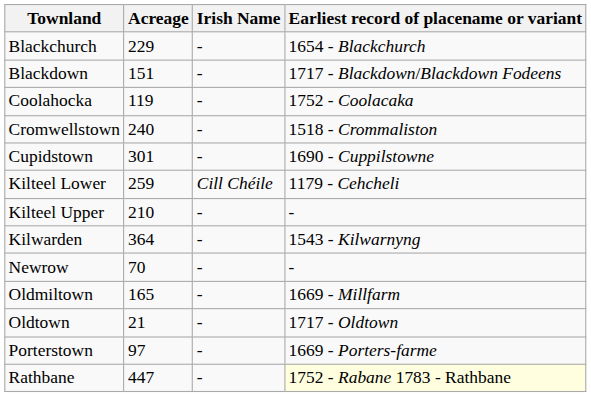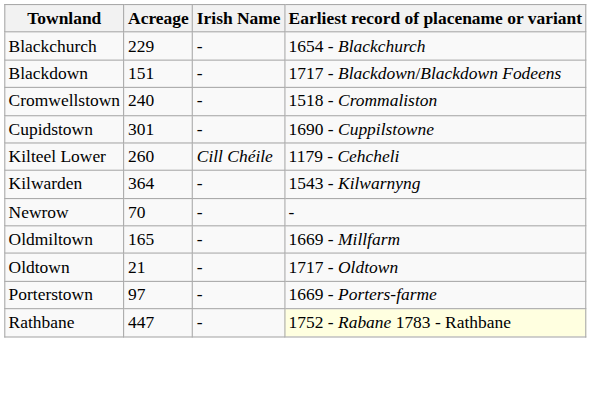- row: Coolahocka | 119 | - | 1752 - Coolacaka
Kilteel Lower | Acreage: 259 -> 260
- row: Kilteel Upper | 210 | - | -
